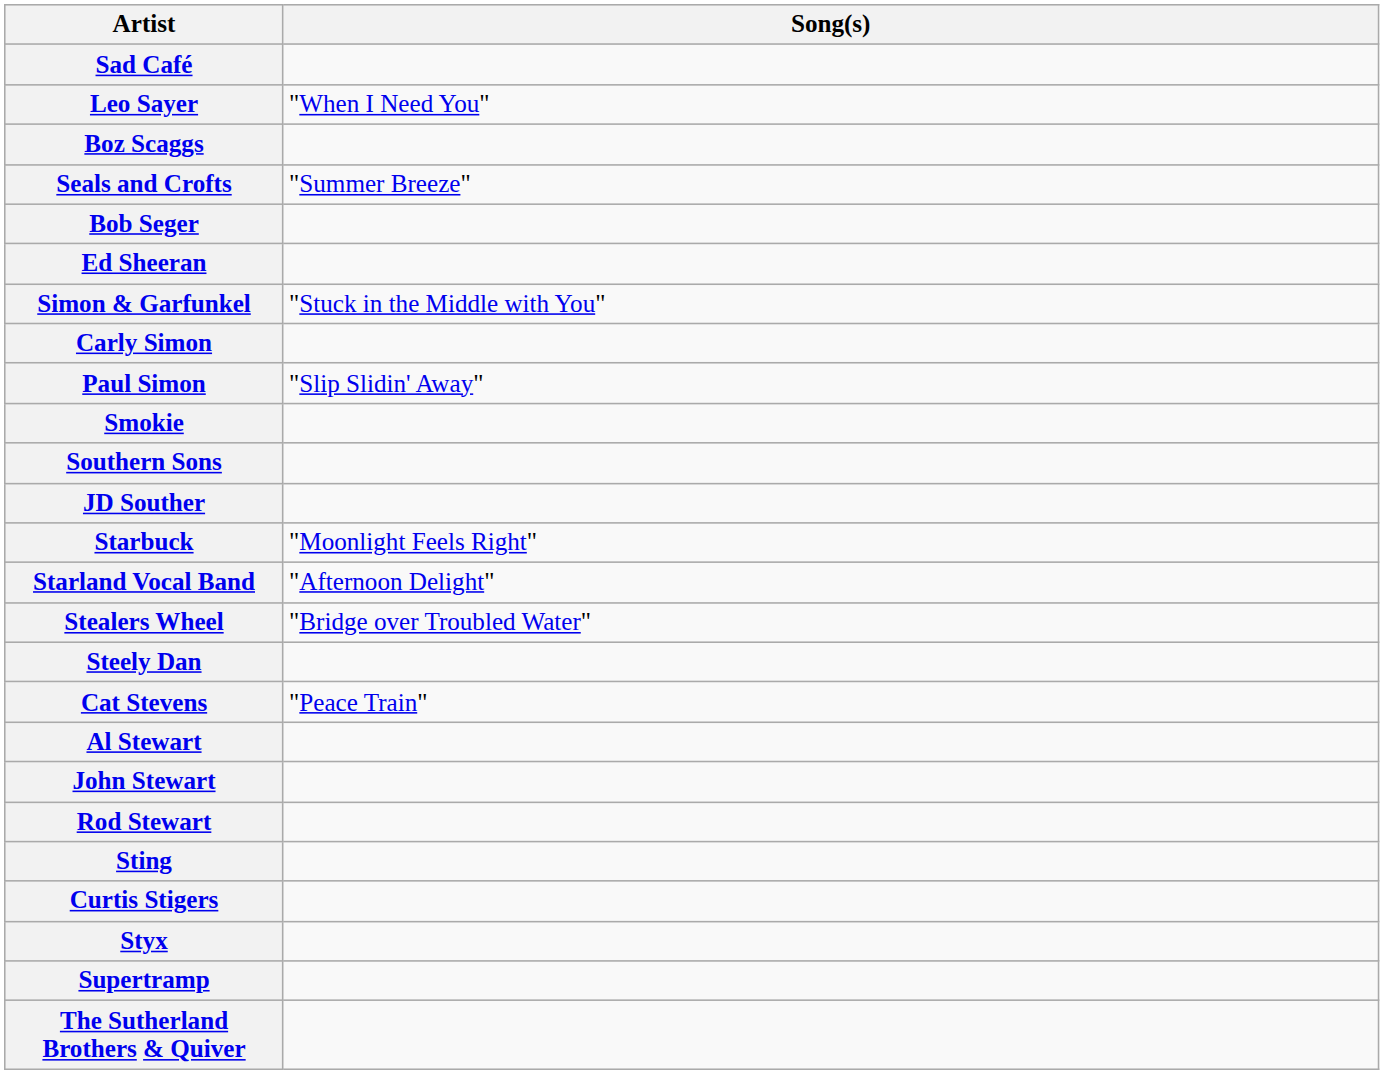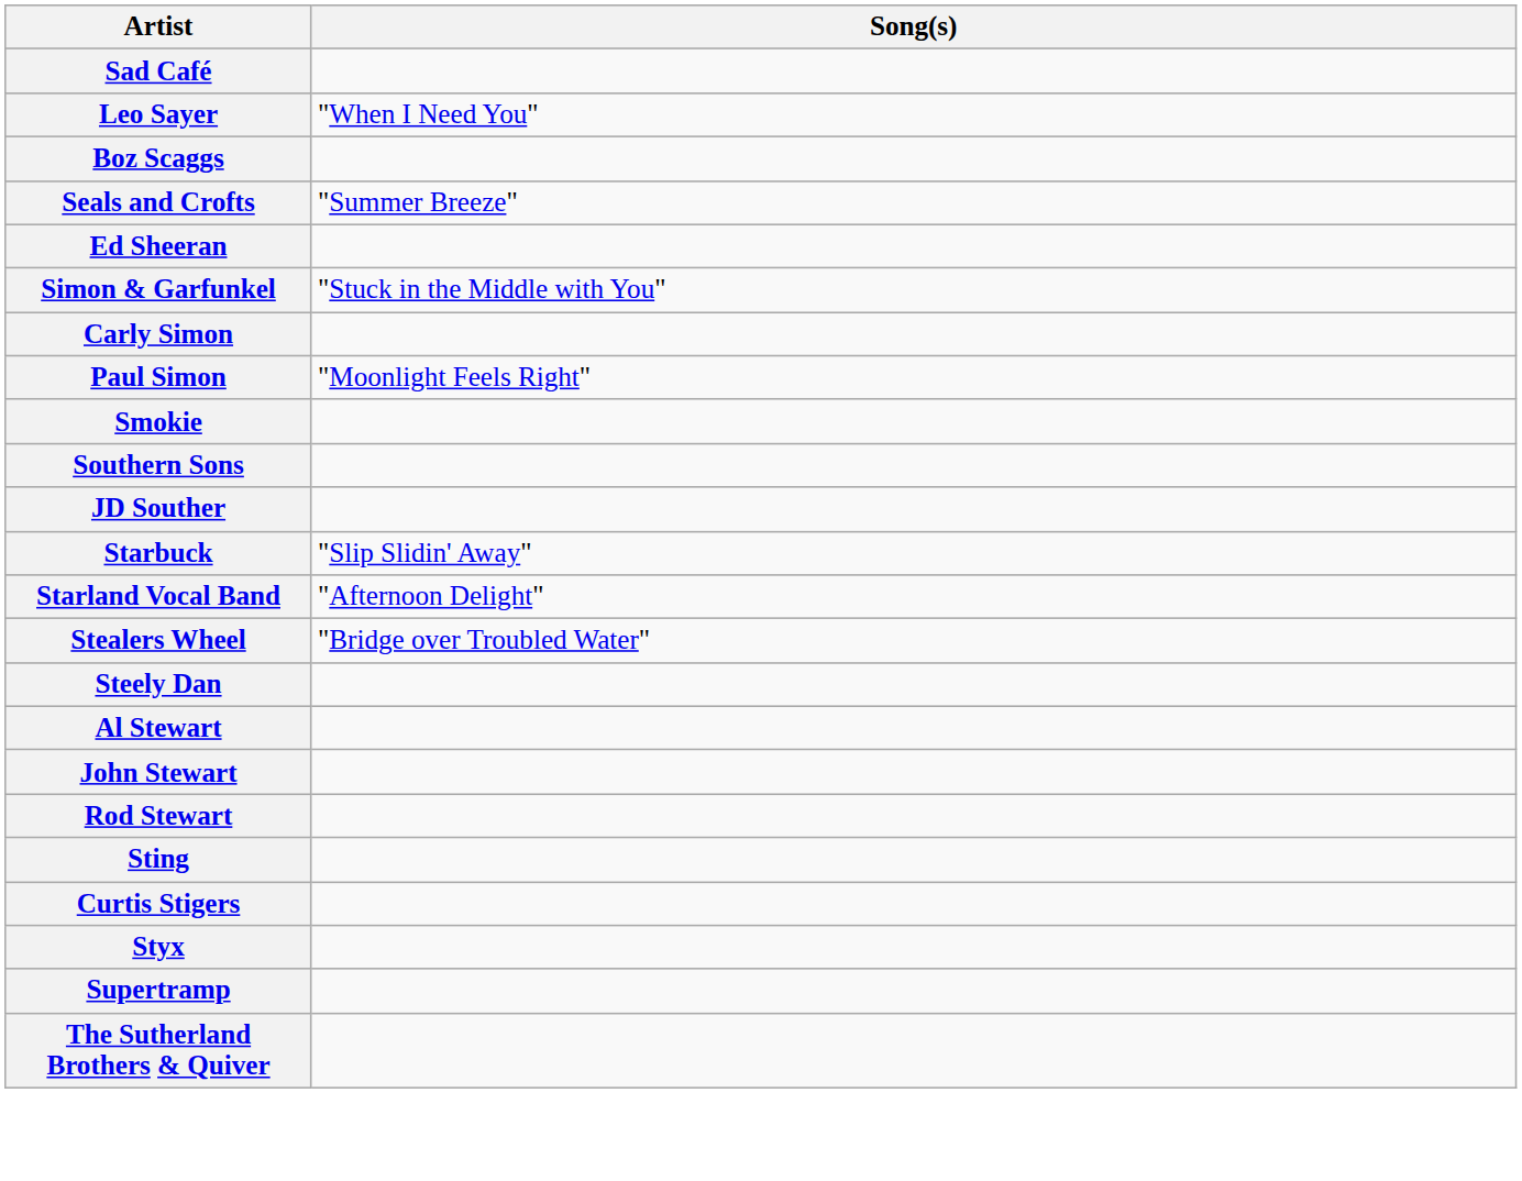- row: Bob Seger
Paul Simon | Song(s): "Slip Slidin' Away" -> "Moonlight Feels Right"
Starbuck | Song(s): "Moonlight Feels Right" -> "Slip Slidin' Away"
- row: Cat Stevens | "Peace Train"
